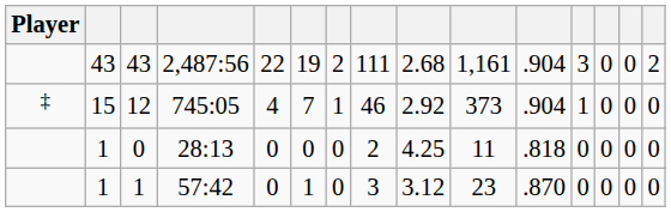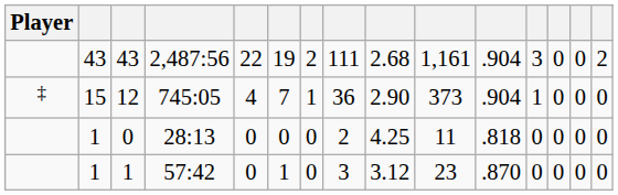12 | column 8: 46 -> 36
12 | column 9: 2.92 -> 2.90
